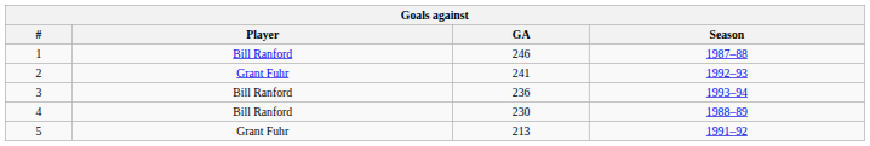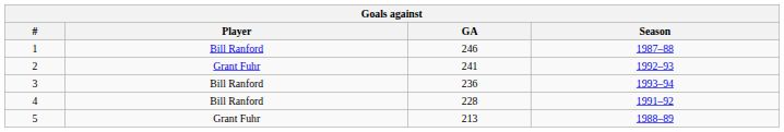4 | GA: 230 -> 228
4 | Season: 1988–89 -> 1991–92
5 | Season: 1991–92 -> 1988–89
